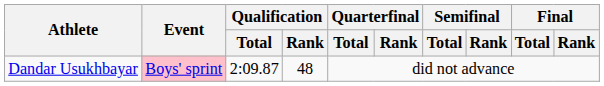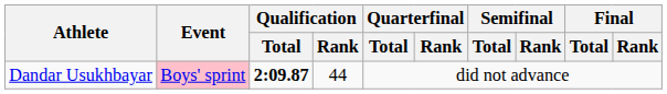Dandar Usukhbayar | Qualification / Total: normal -> bold
Dandar Usukhbayar | Qualification / Rank: 48 -> 44
